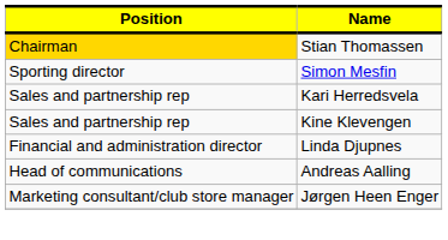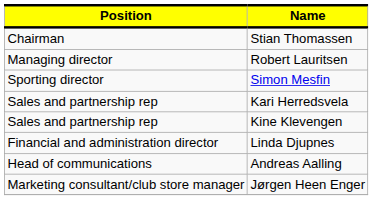Stian Thomassen | Position: gold background -> no background
+ row: Managing director | Robert Lauritsen
